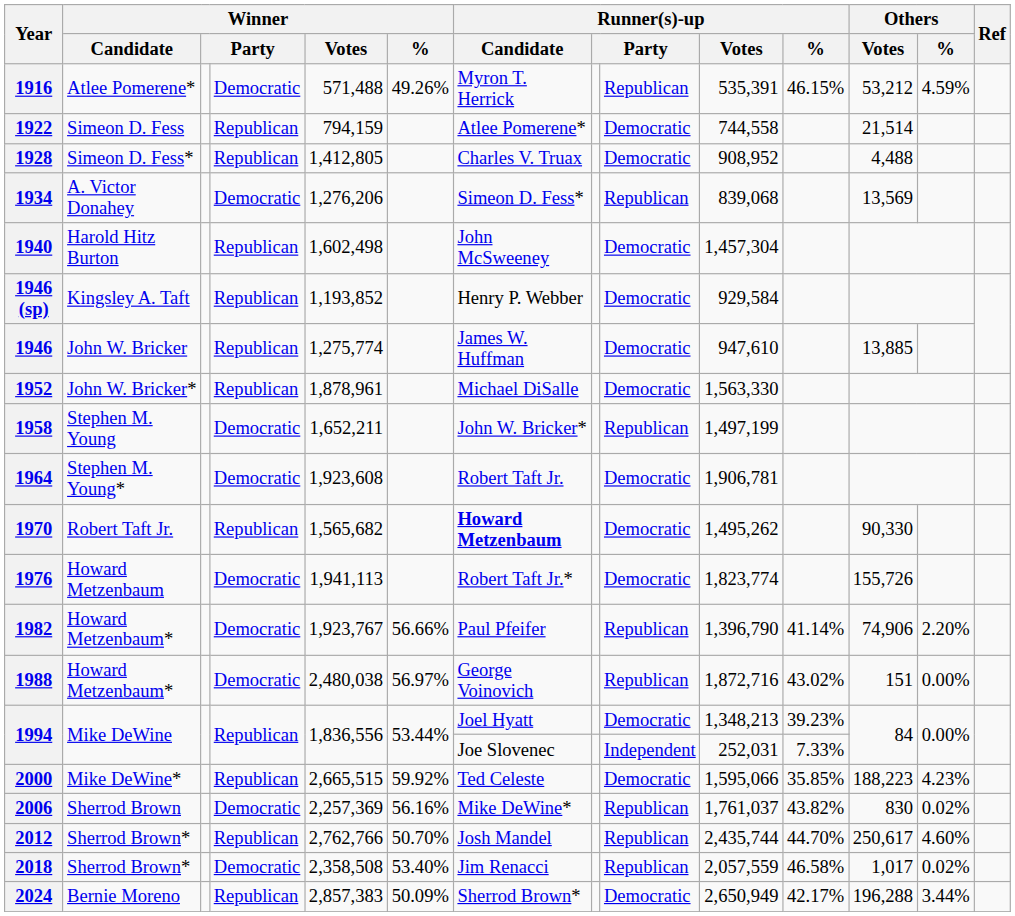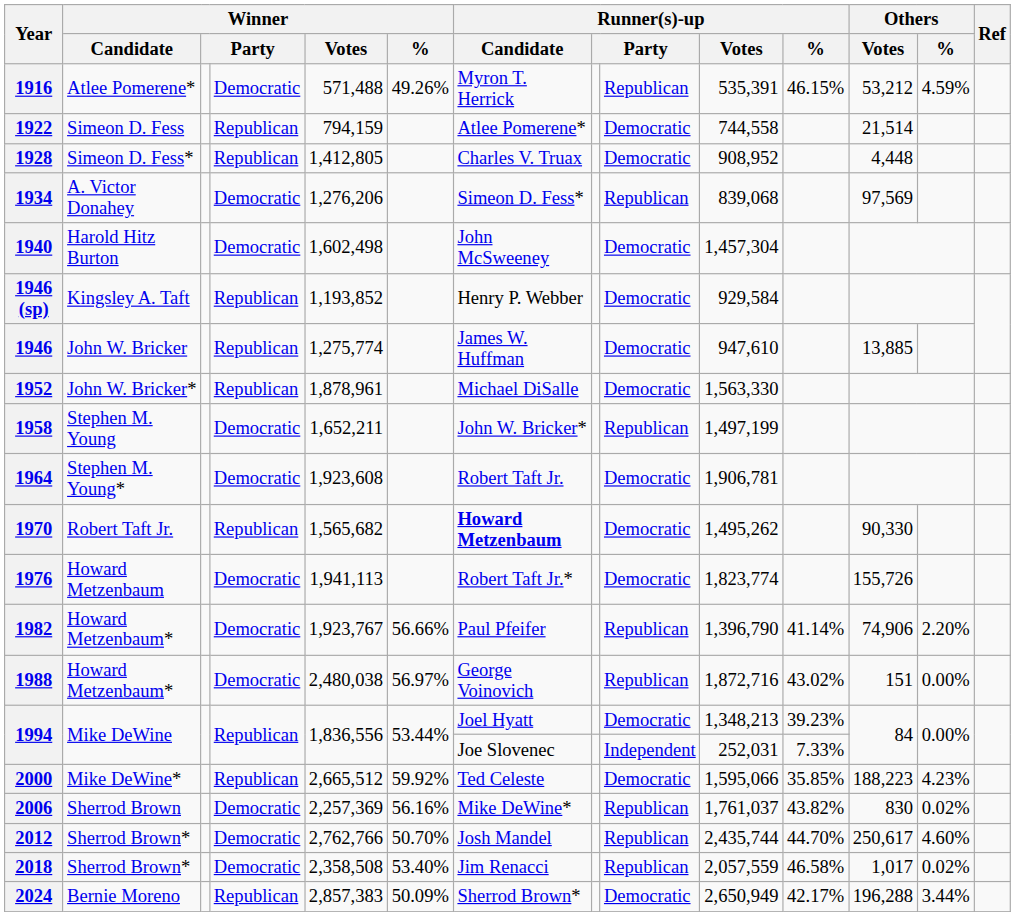1928 | Others / Votes: 4,488 -> 4,448
1934 | Others / Votes: 13,569 -> 97,569
1940 | column 4: Republican -> Democratic
2000 | Winner / Votes: 2,665,515 -> 2,665,512
2012 | column 4: Republican -> Democratic
